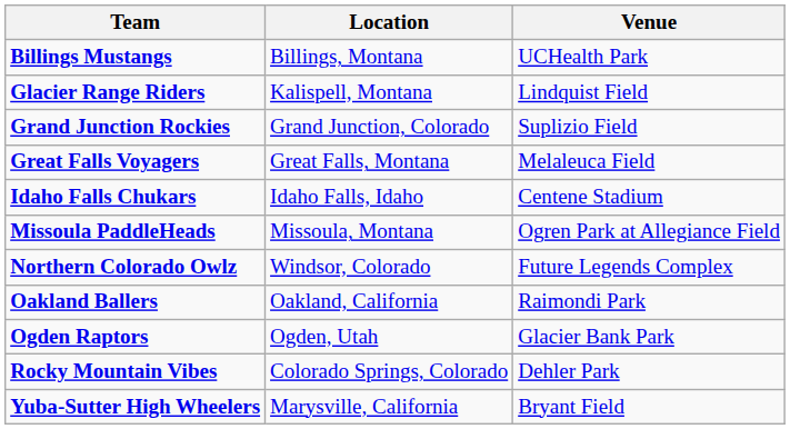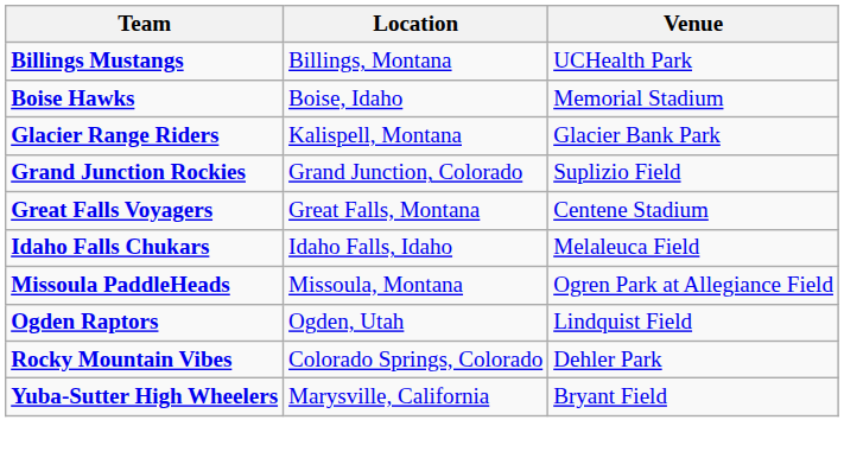+ row: Boise Hawks | Boise, Idaho | Memorial Stadium
Glacier Range Riders | Venue: Lindquist Field -> Glacier Bank Park
Great Falls Voyagers | Venue: Melaleuca Field -> Centene Stadium
Idaho Falls Chukars | Venue: Centene Stadium -> Melaleuca Field
- row: Northern Colorado Owlz | Windsor, Colorado | Future Legends Complex
- row: Oakland Ballers | Oakland, California | Raimondi Park
Ogden Raptors | Venue: Glacier Bank Park -> Lindquist Field
